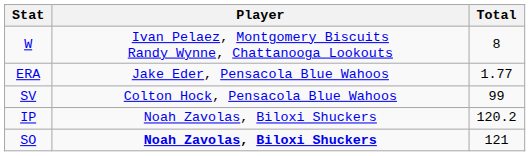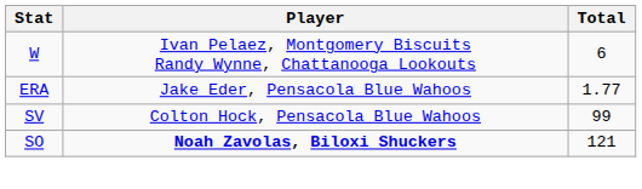W | Total: 8 -> 6
- row: IP | Noah Zavolas, Biloxi Shuckers | 120.2
